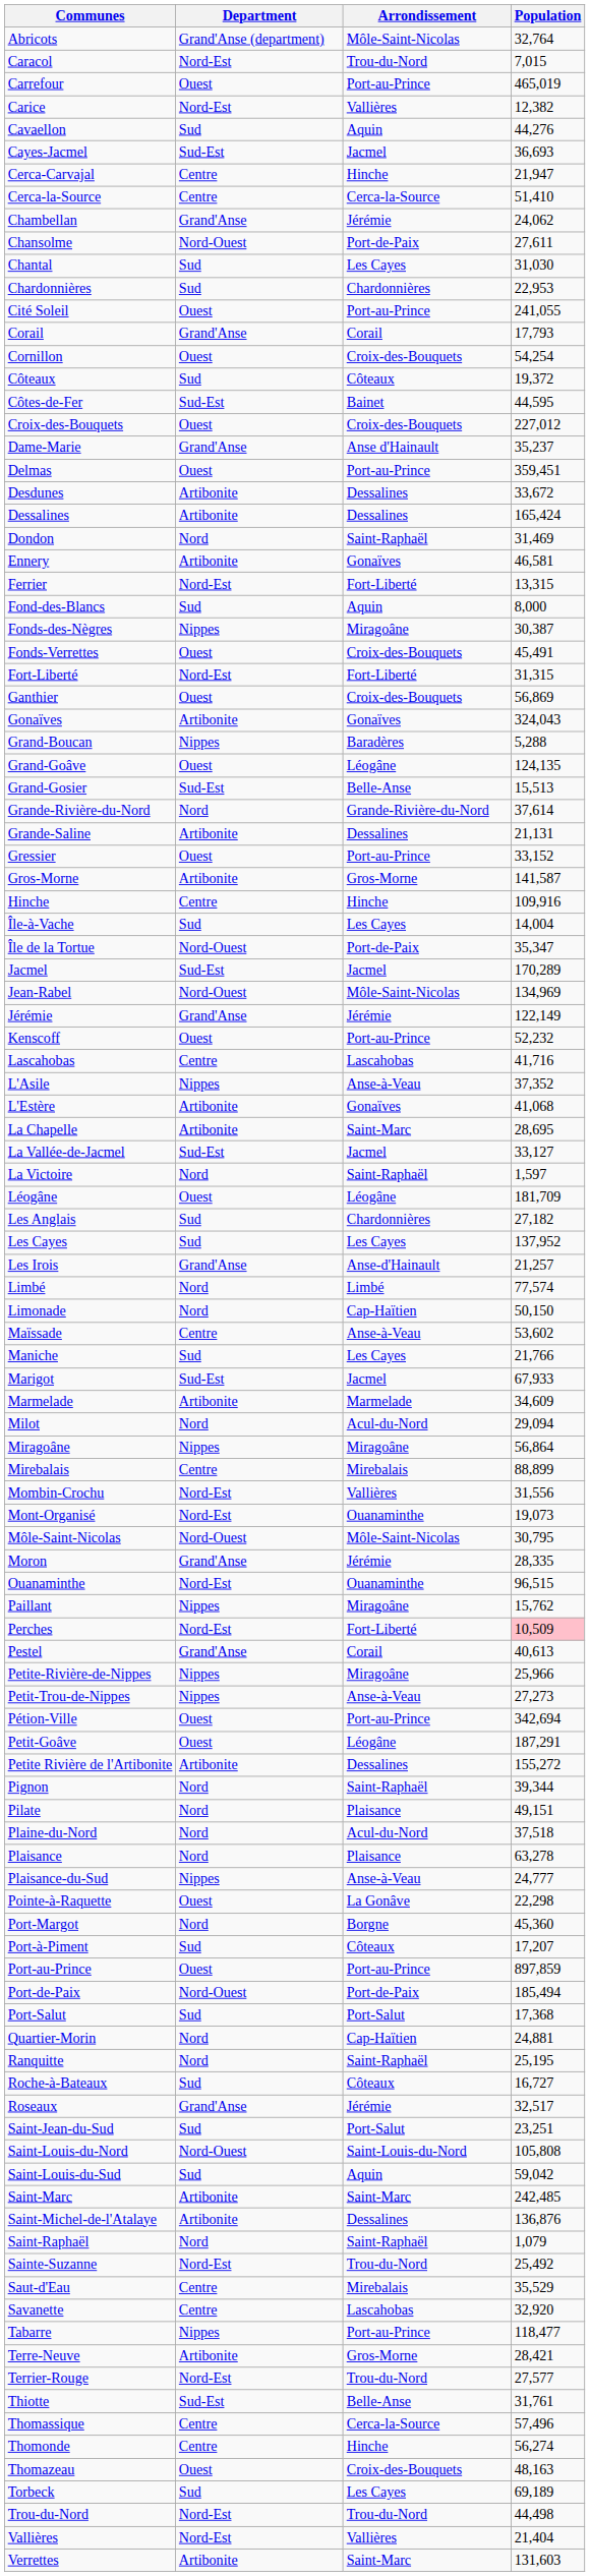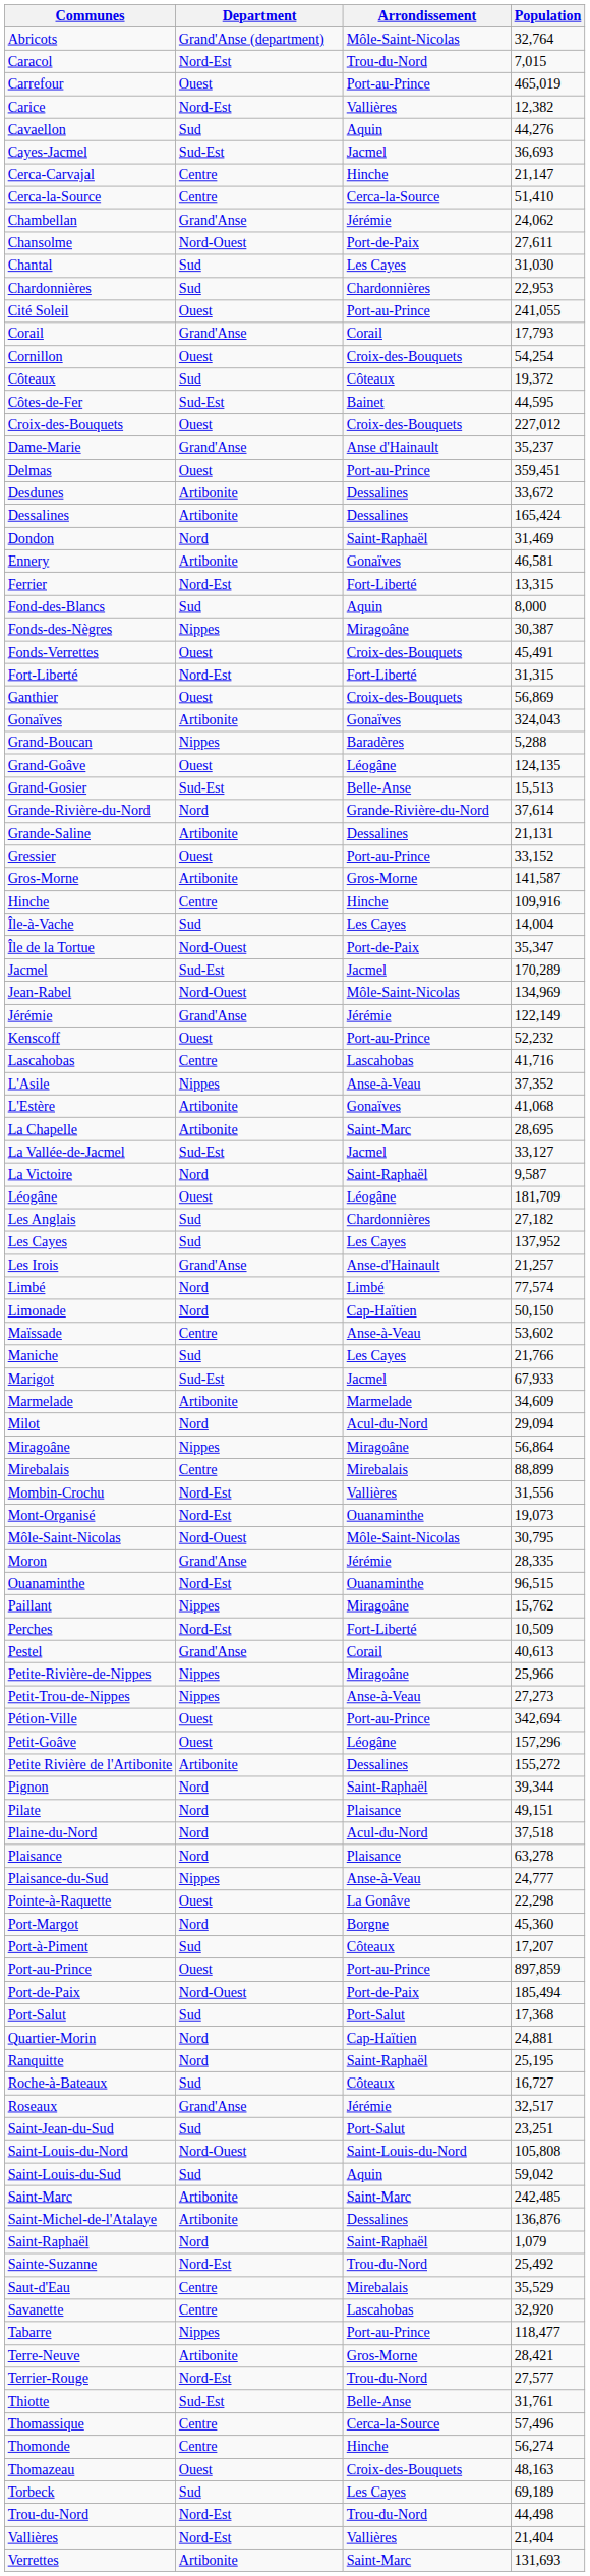Cerca-Carvajal | Population: 21,947 -> 21,147
La Victoire | Population: 1,597 -> 9,587
Perches | Population: pink background -> no background
Petit-Goâve | Population: 187,291 -> 157,296
Verrettes | Population: 131,603 -> 131,693
